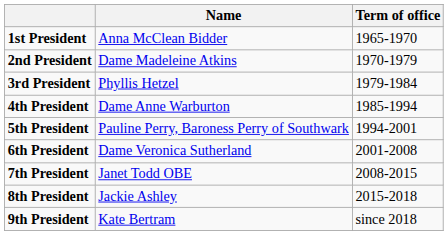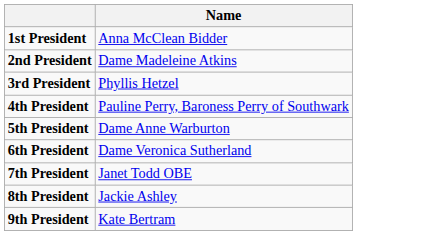- column: Term of office | 1965-1970 | 1970-1979 | 1979-1984 | 1985-1994 | 1994-2001 | 2001-2008 | 2008-2015 | 2015-2018 | since 2018
4th President | Name: Dame Anne Warburton -> Pauline Perry, Baroness Perry of Southwark
5th President | Name: Pauline Perry, Baroness Perry of Southwark -> Dame Anne Warburton
